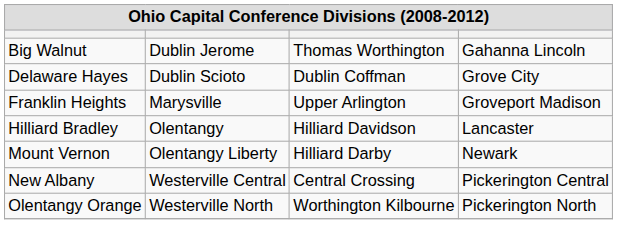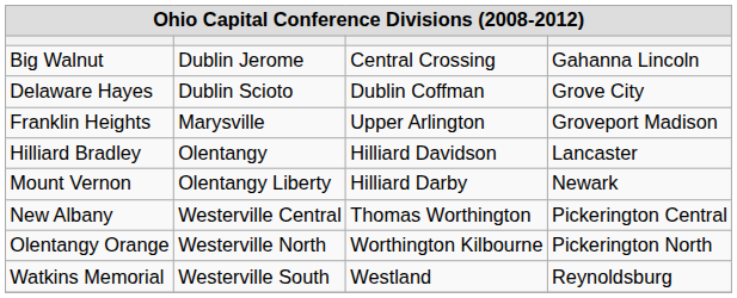Big Walnut | column 3: Thomas Worthington -> Central Crossing
New Albany | column 3: Central Crossing -> Thomas Worthington
+ row: Watkins Memorial | Westerville South | Westland | Reynoldsburg
